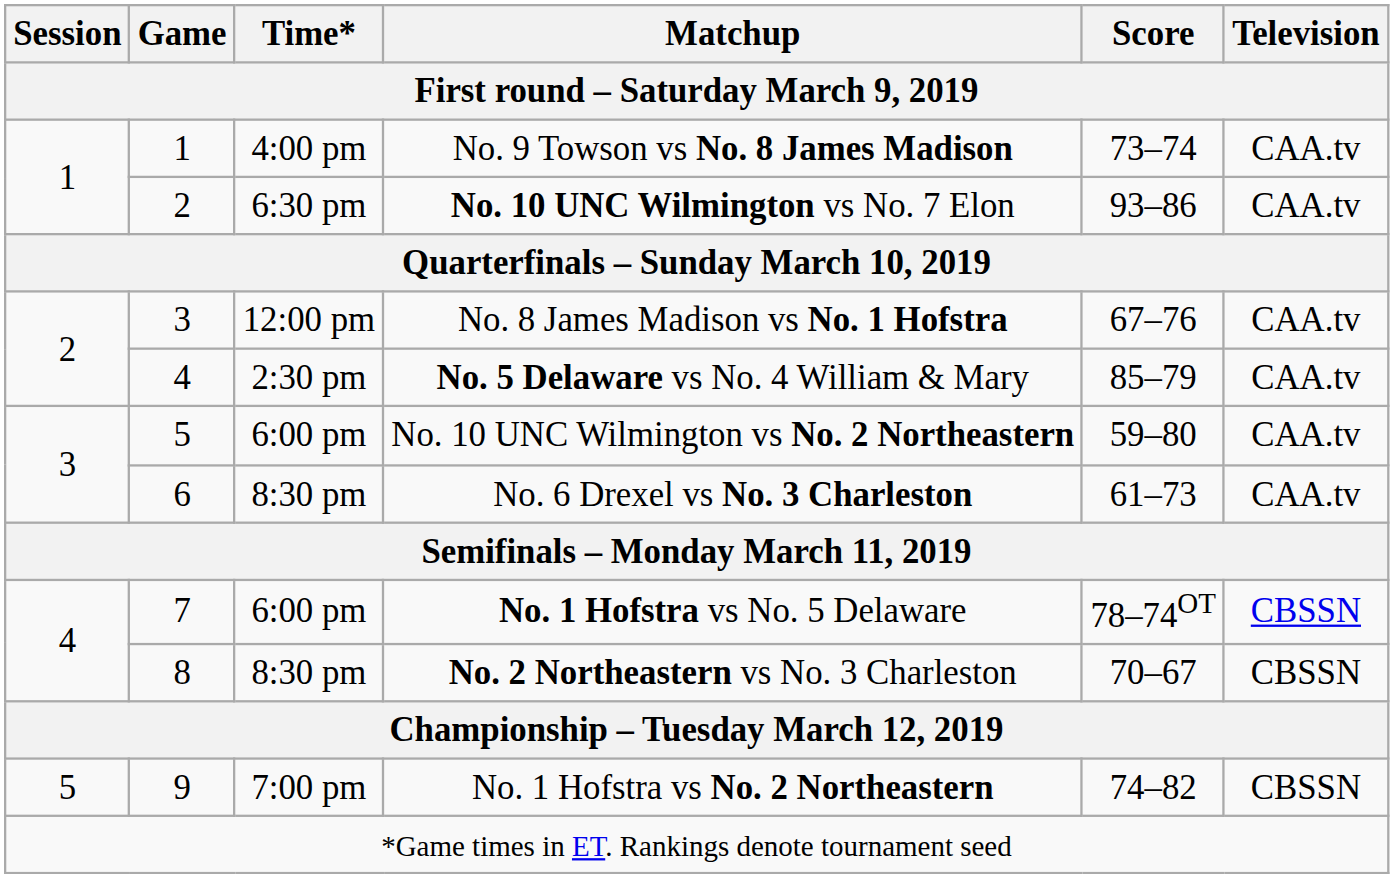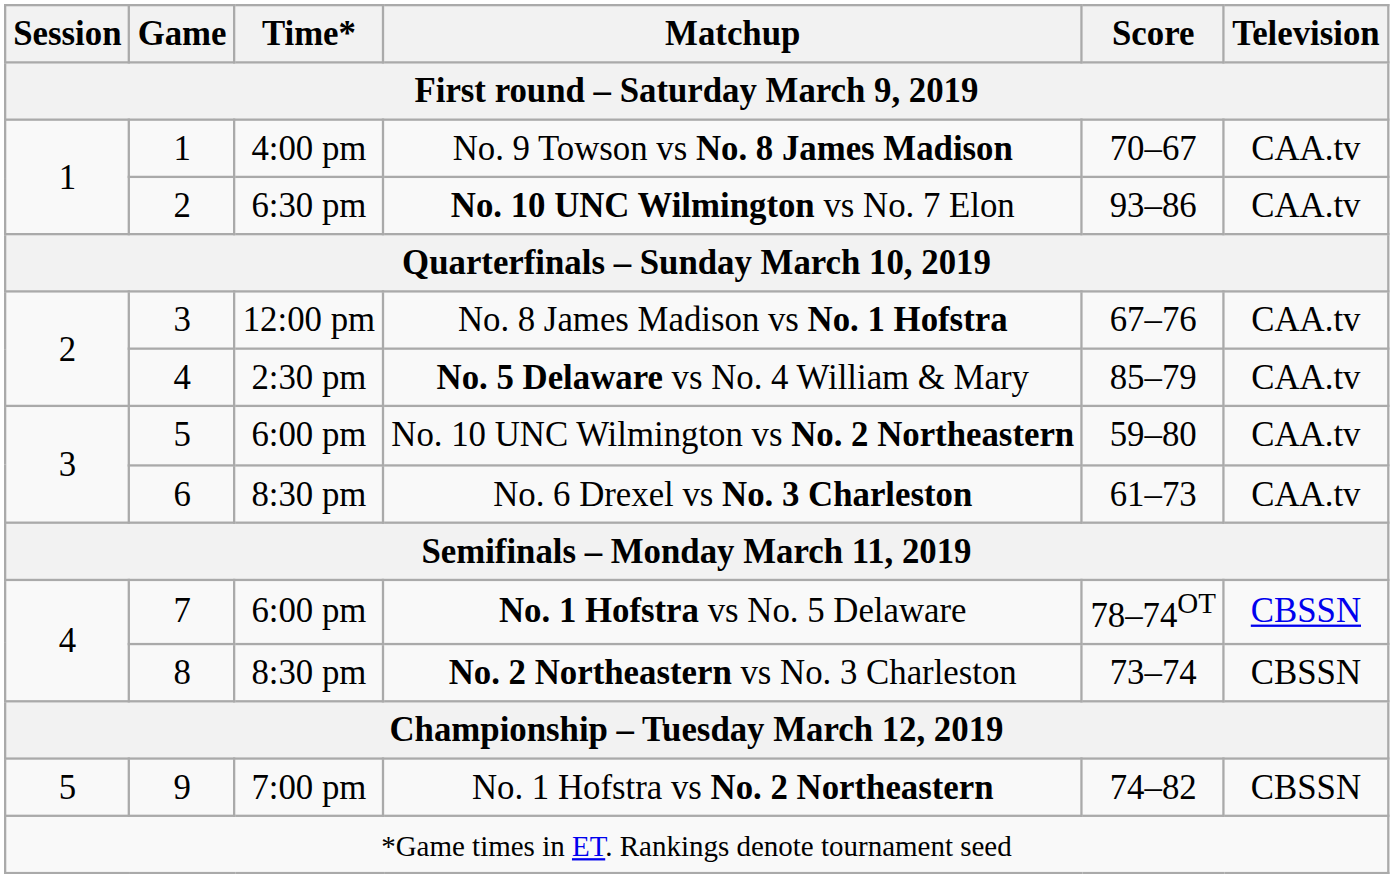No. 9 Towson vs No. 8 James Madison | Score: 73–74 -> 70–67
No. 2 Northeastern vs No. 3 Charleston | Score: 70–67 -> 73–74
